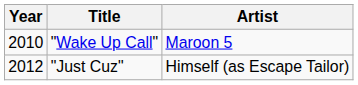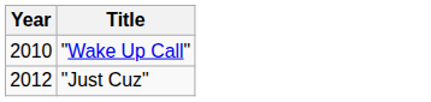- column: Artist | Maroon 5 | Himself (as Escape Tailor)
